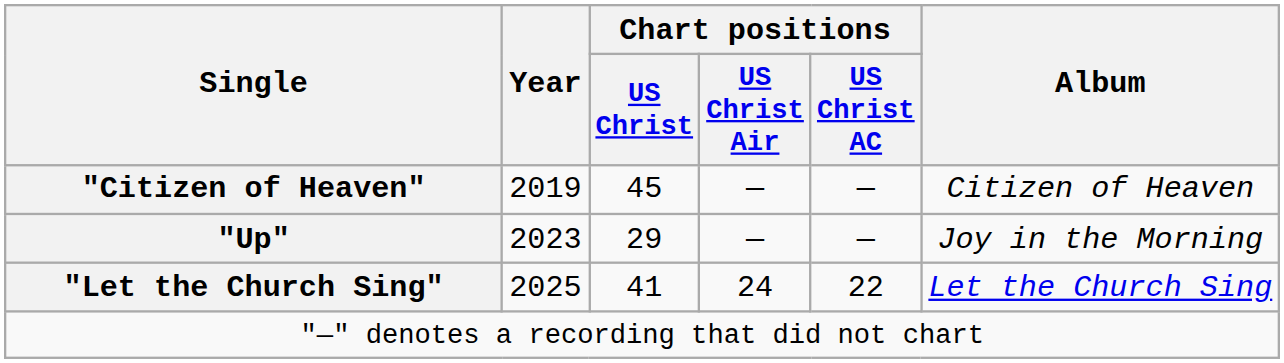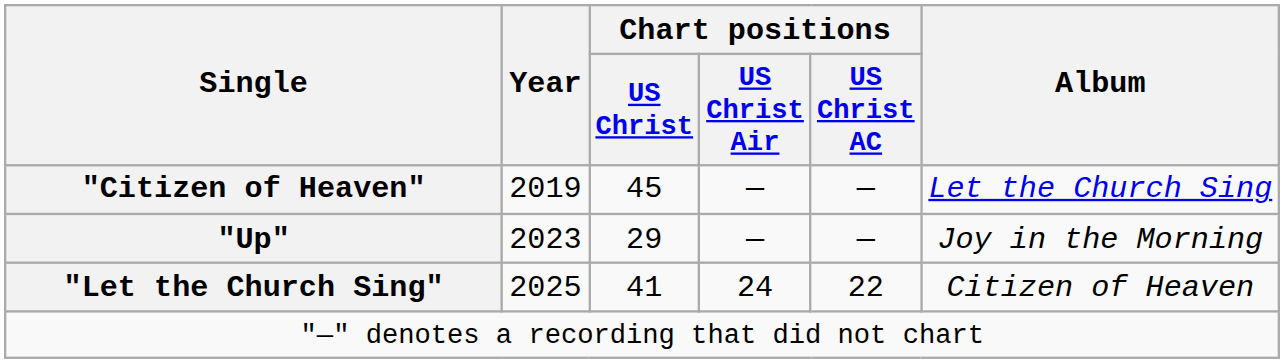"Citizen of Heaven" | Album: Citizen of Heaven -> Let the Church Sing
"Let the Church Sing" | Album: Let the Church Sing -> Citizen of Heaven
